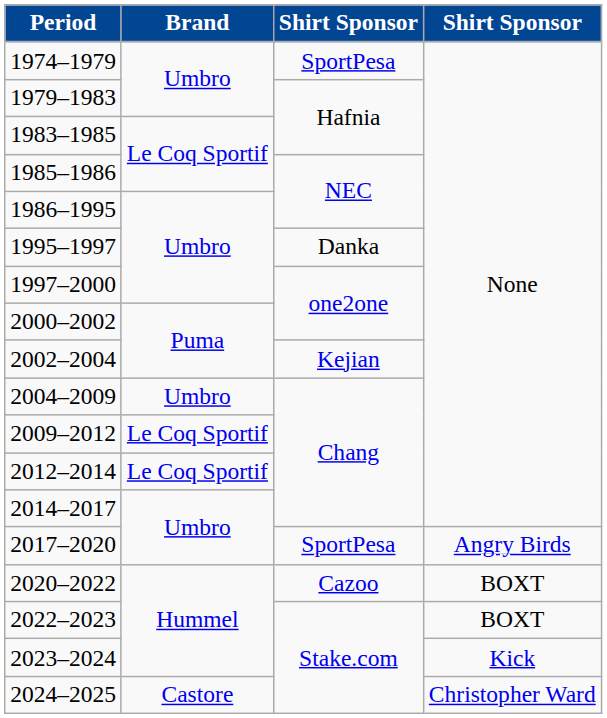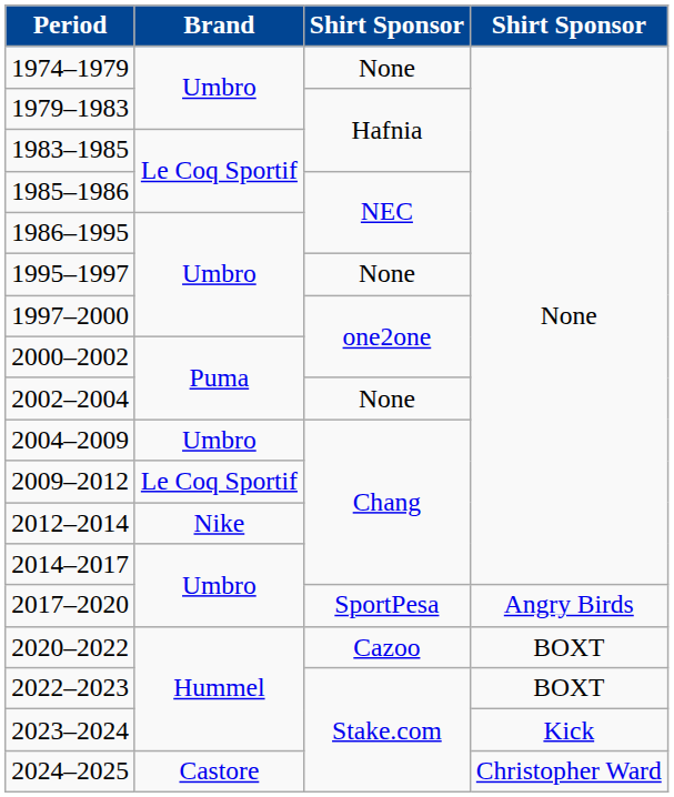1974–1979 | column 3: SportPesa -> None
1995–1997 | column 3: Danka -> None
2002–2004 | column 3: Kejian -> None
2012–2014 | Brand: Le Coq Sportif -> Nike
